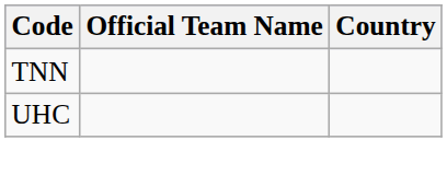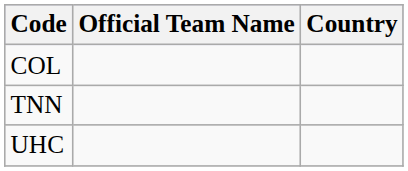+ row: COL
